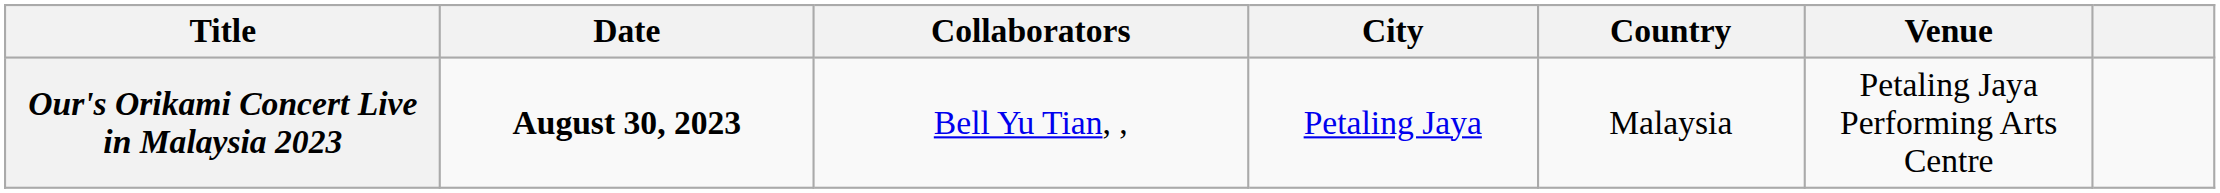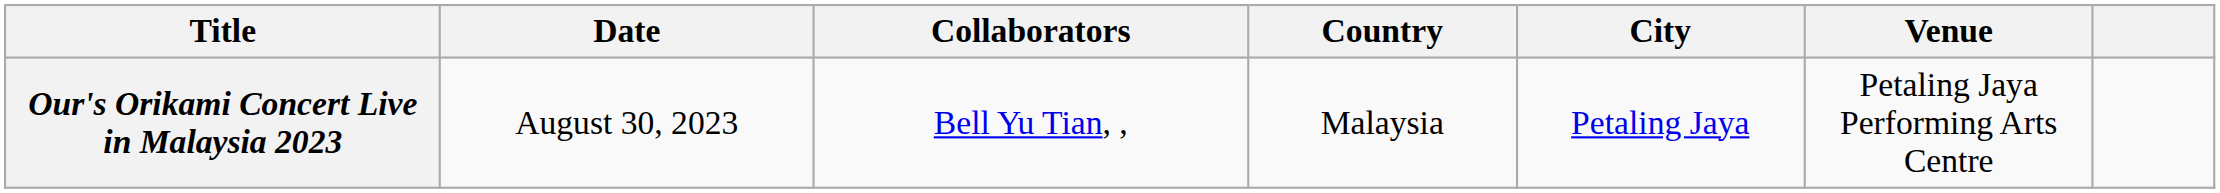columns swapped: City <-> Country
Our's Orikami Concert Live in Malaysia 2023 | Date: bold -> normal
